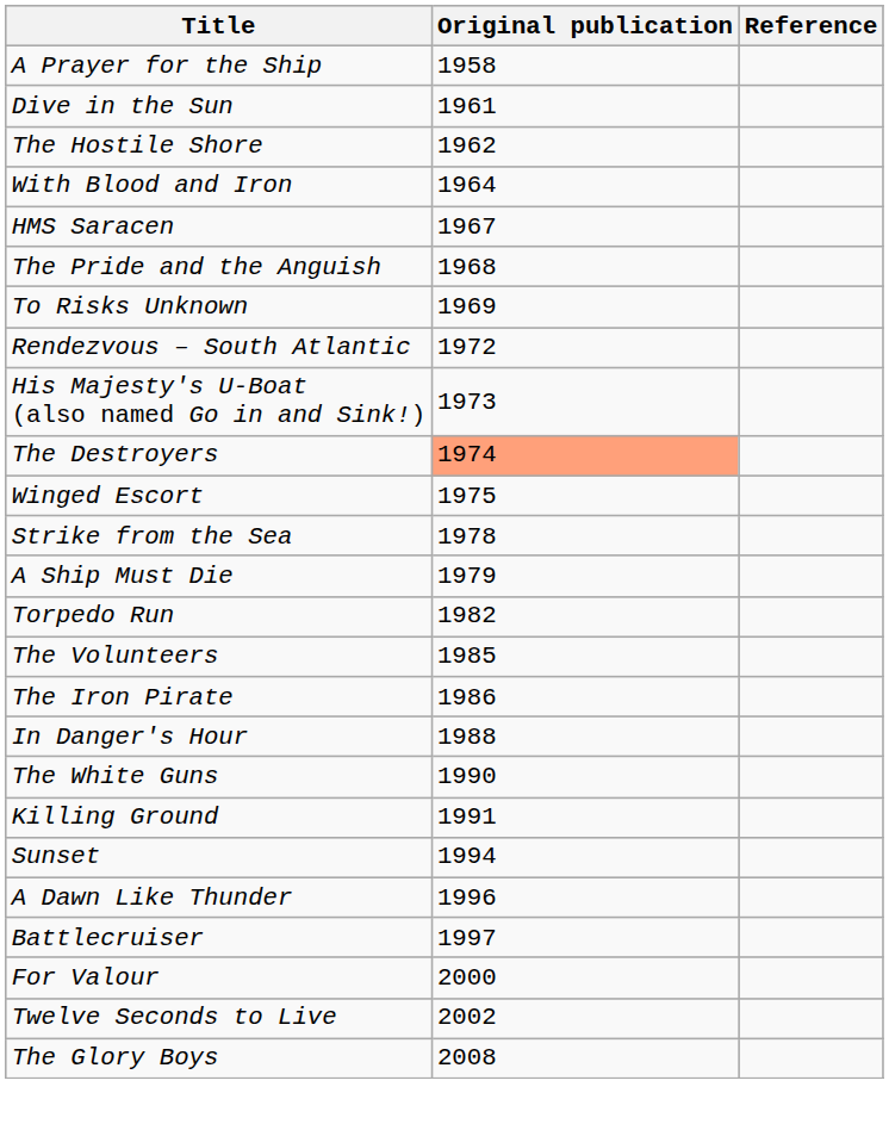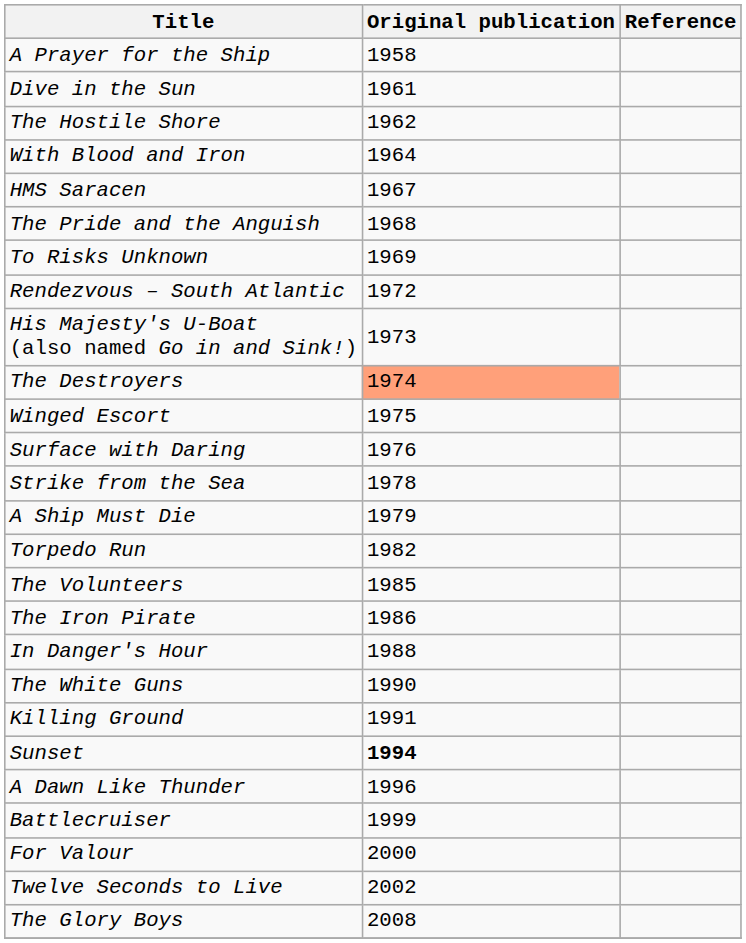+ row: Surface with Daring | 1976
Sunset | Original publication: normal -> bold
Battlecruiser | Original publication: 1997 -> 1999
